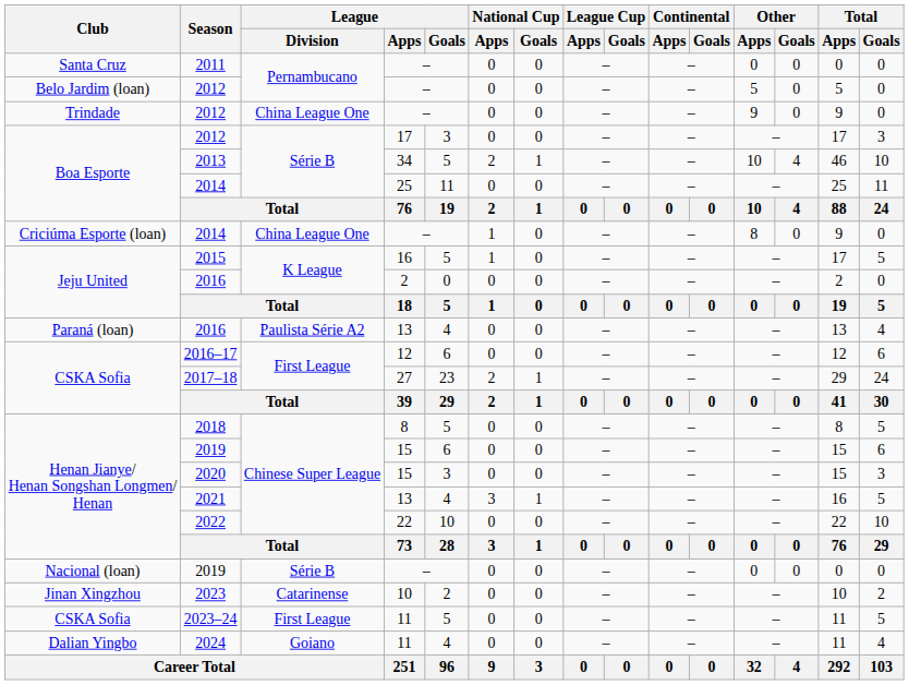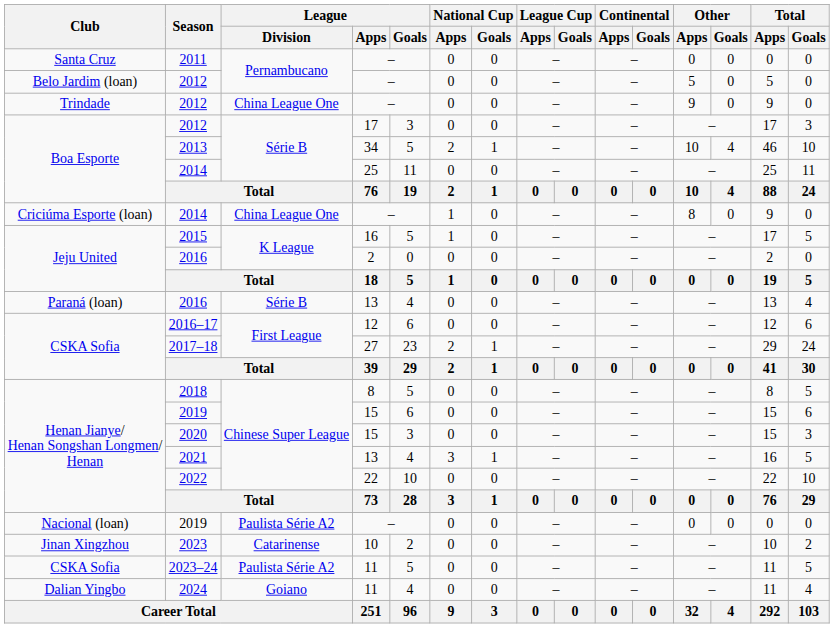Paraná (loan) / 2016 | League / Division: Paulista Série A2 -> Série B
Nacional (loan) / 2019 | League / Division: Série B -> Paulista Série A2
2023–24 | League / Division: First League -> Paulista Série A2
